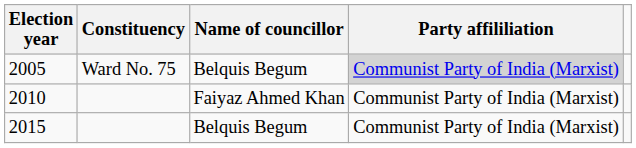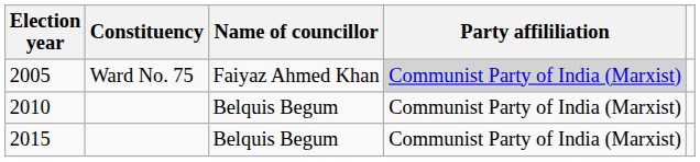2005 | Name of councillor: Belquis Begum -> Faiyaz Ahmed Khan
2010 | Name of councillor: Faiyaz Ahmed Khan -> Belquis Begum
